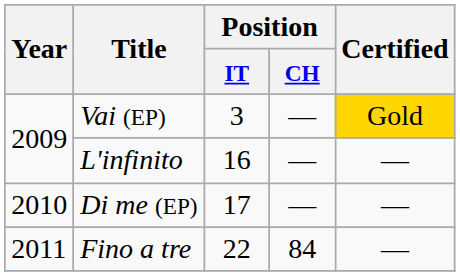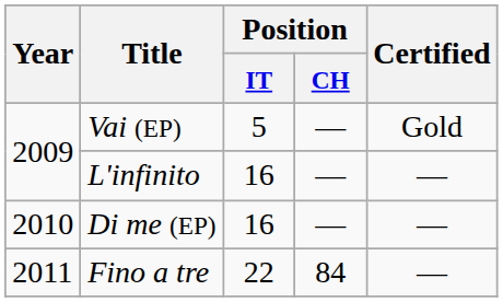Vai (EP) | Position / IT: 3 -> 5
Vai (EP) | Certified: gold background -> no background
Di me (EP) | Position / IT: 17 -> 16
